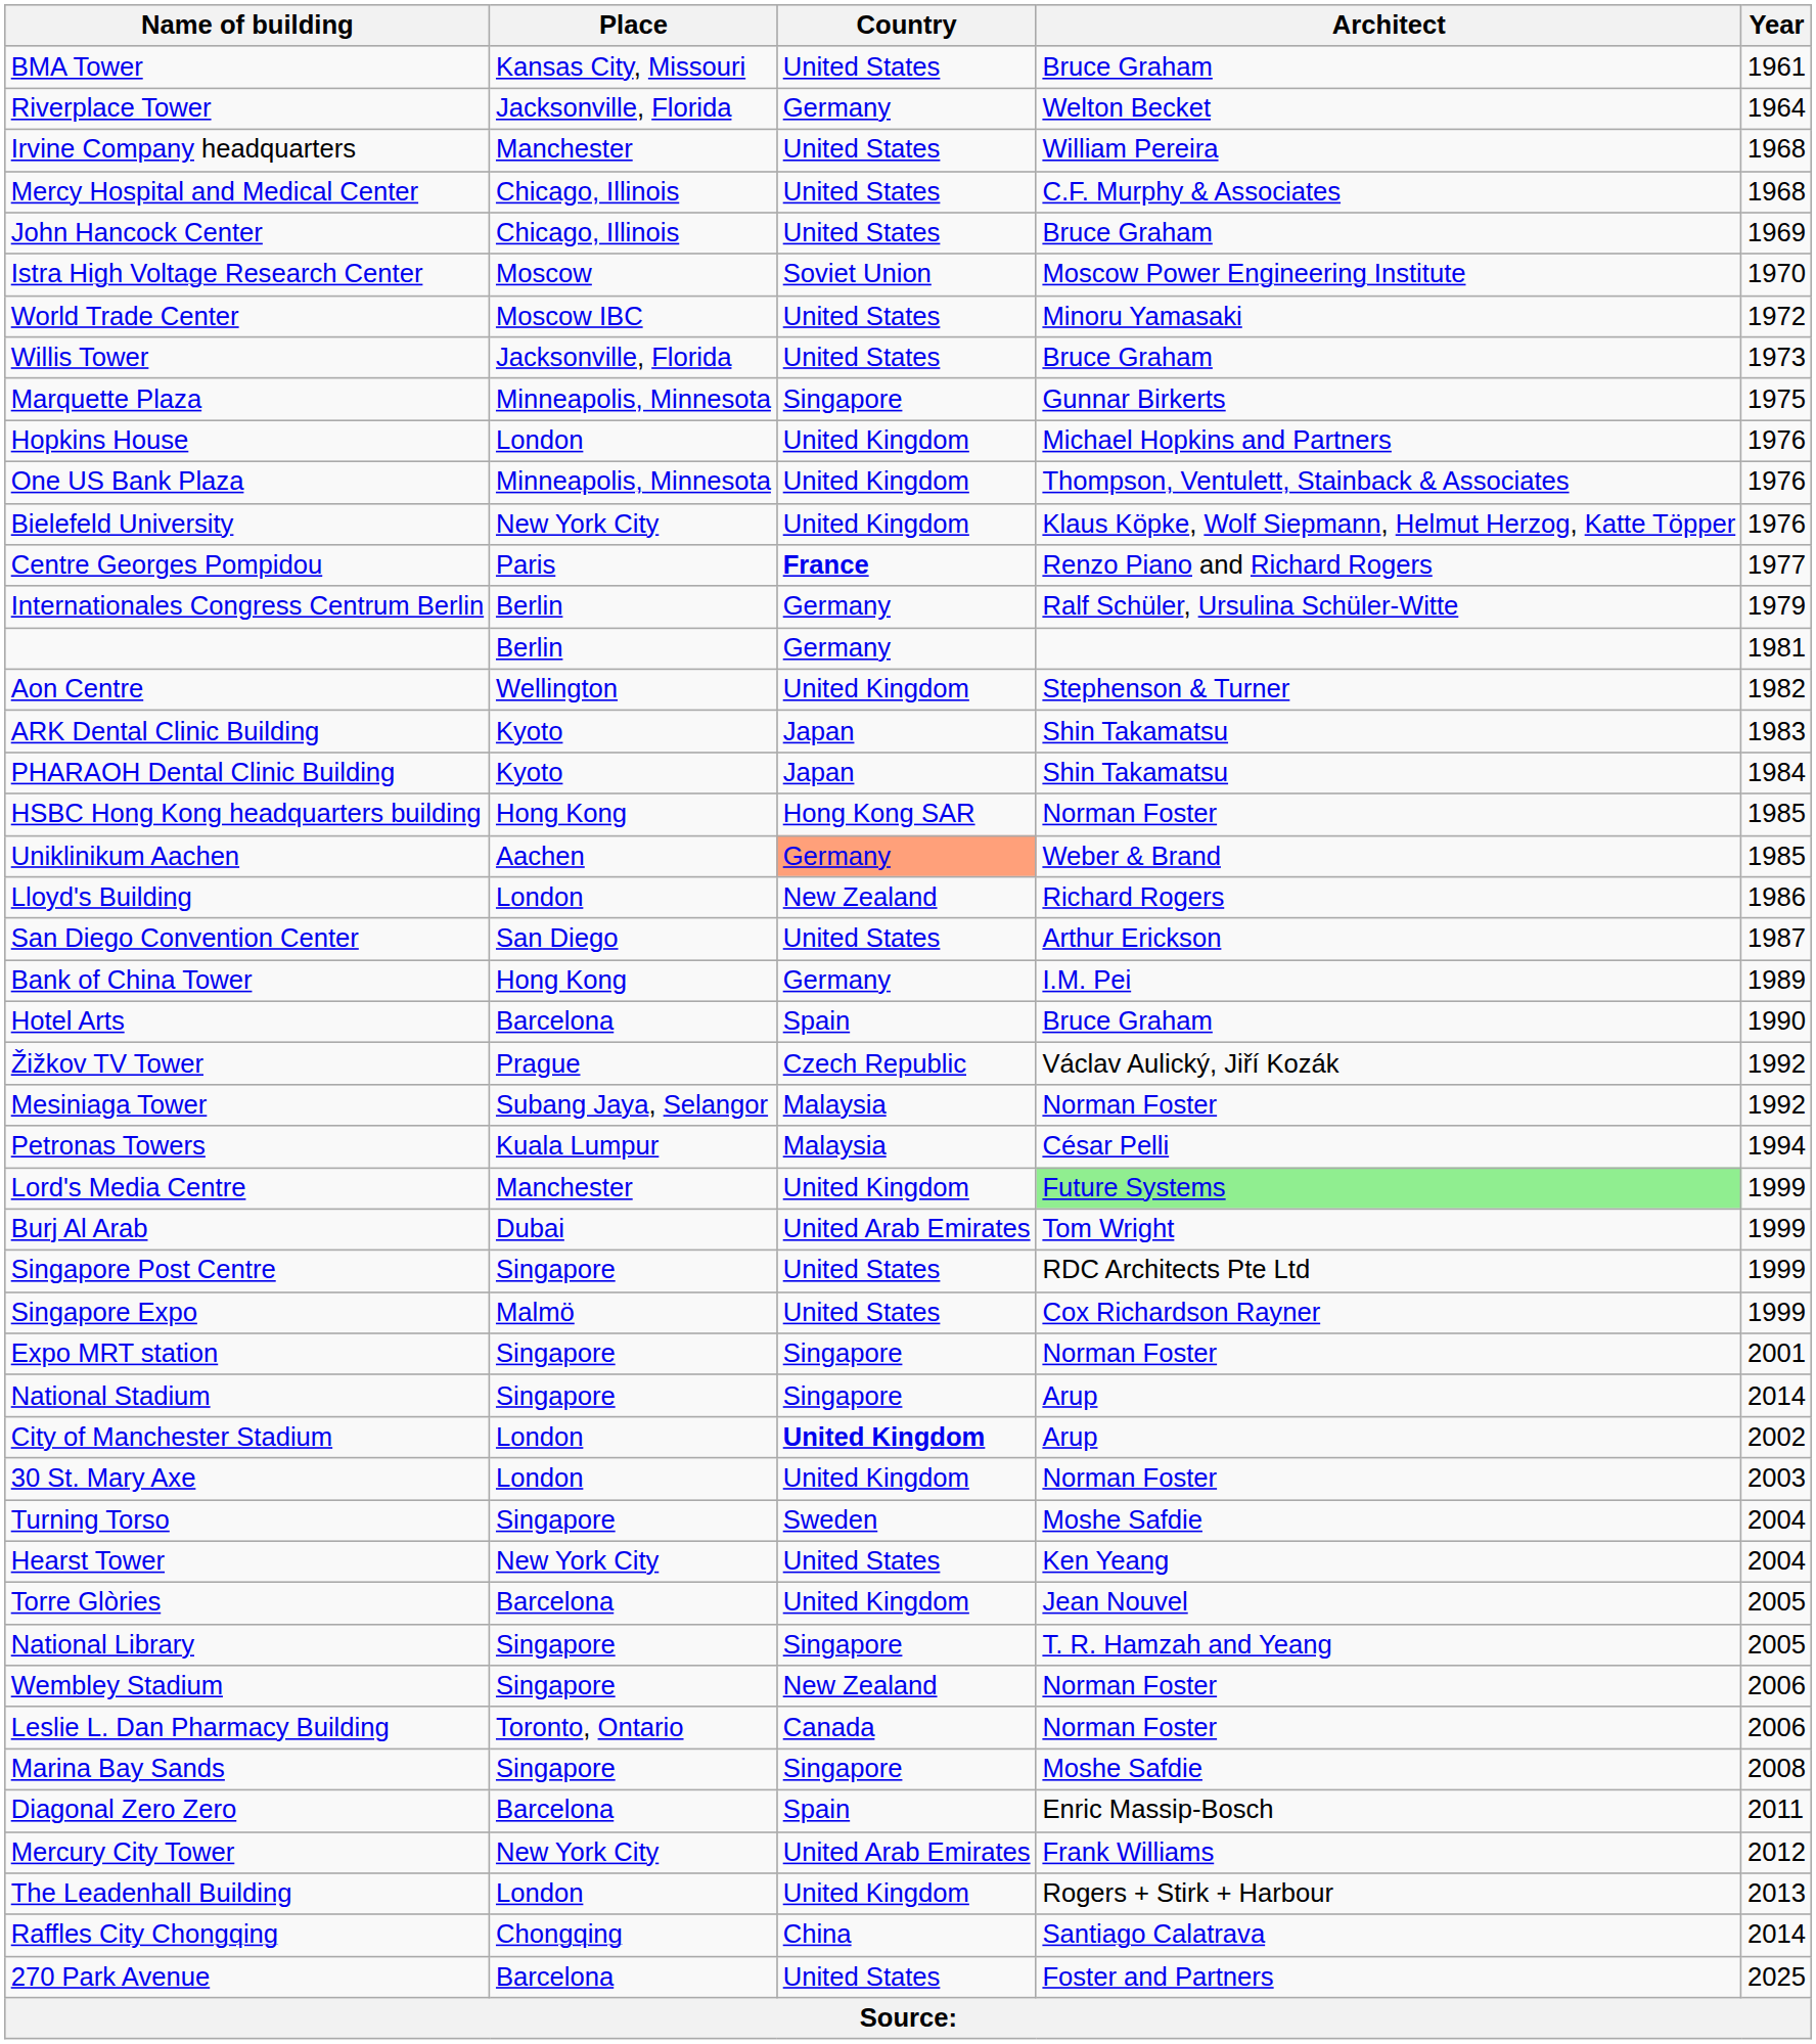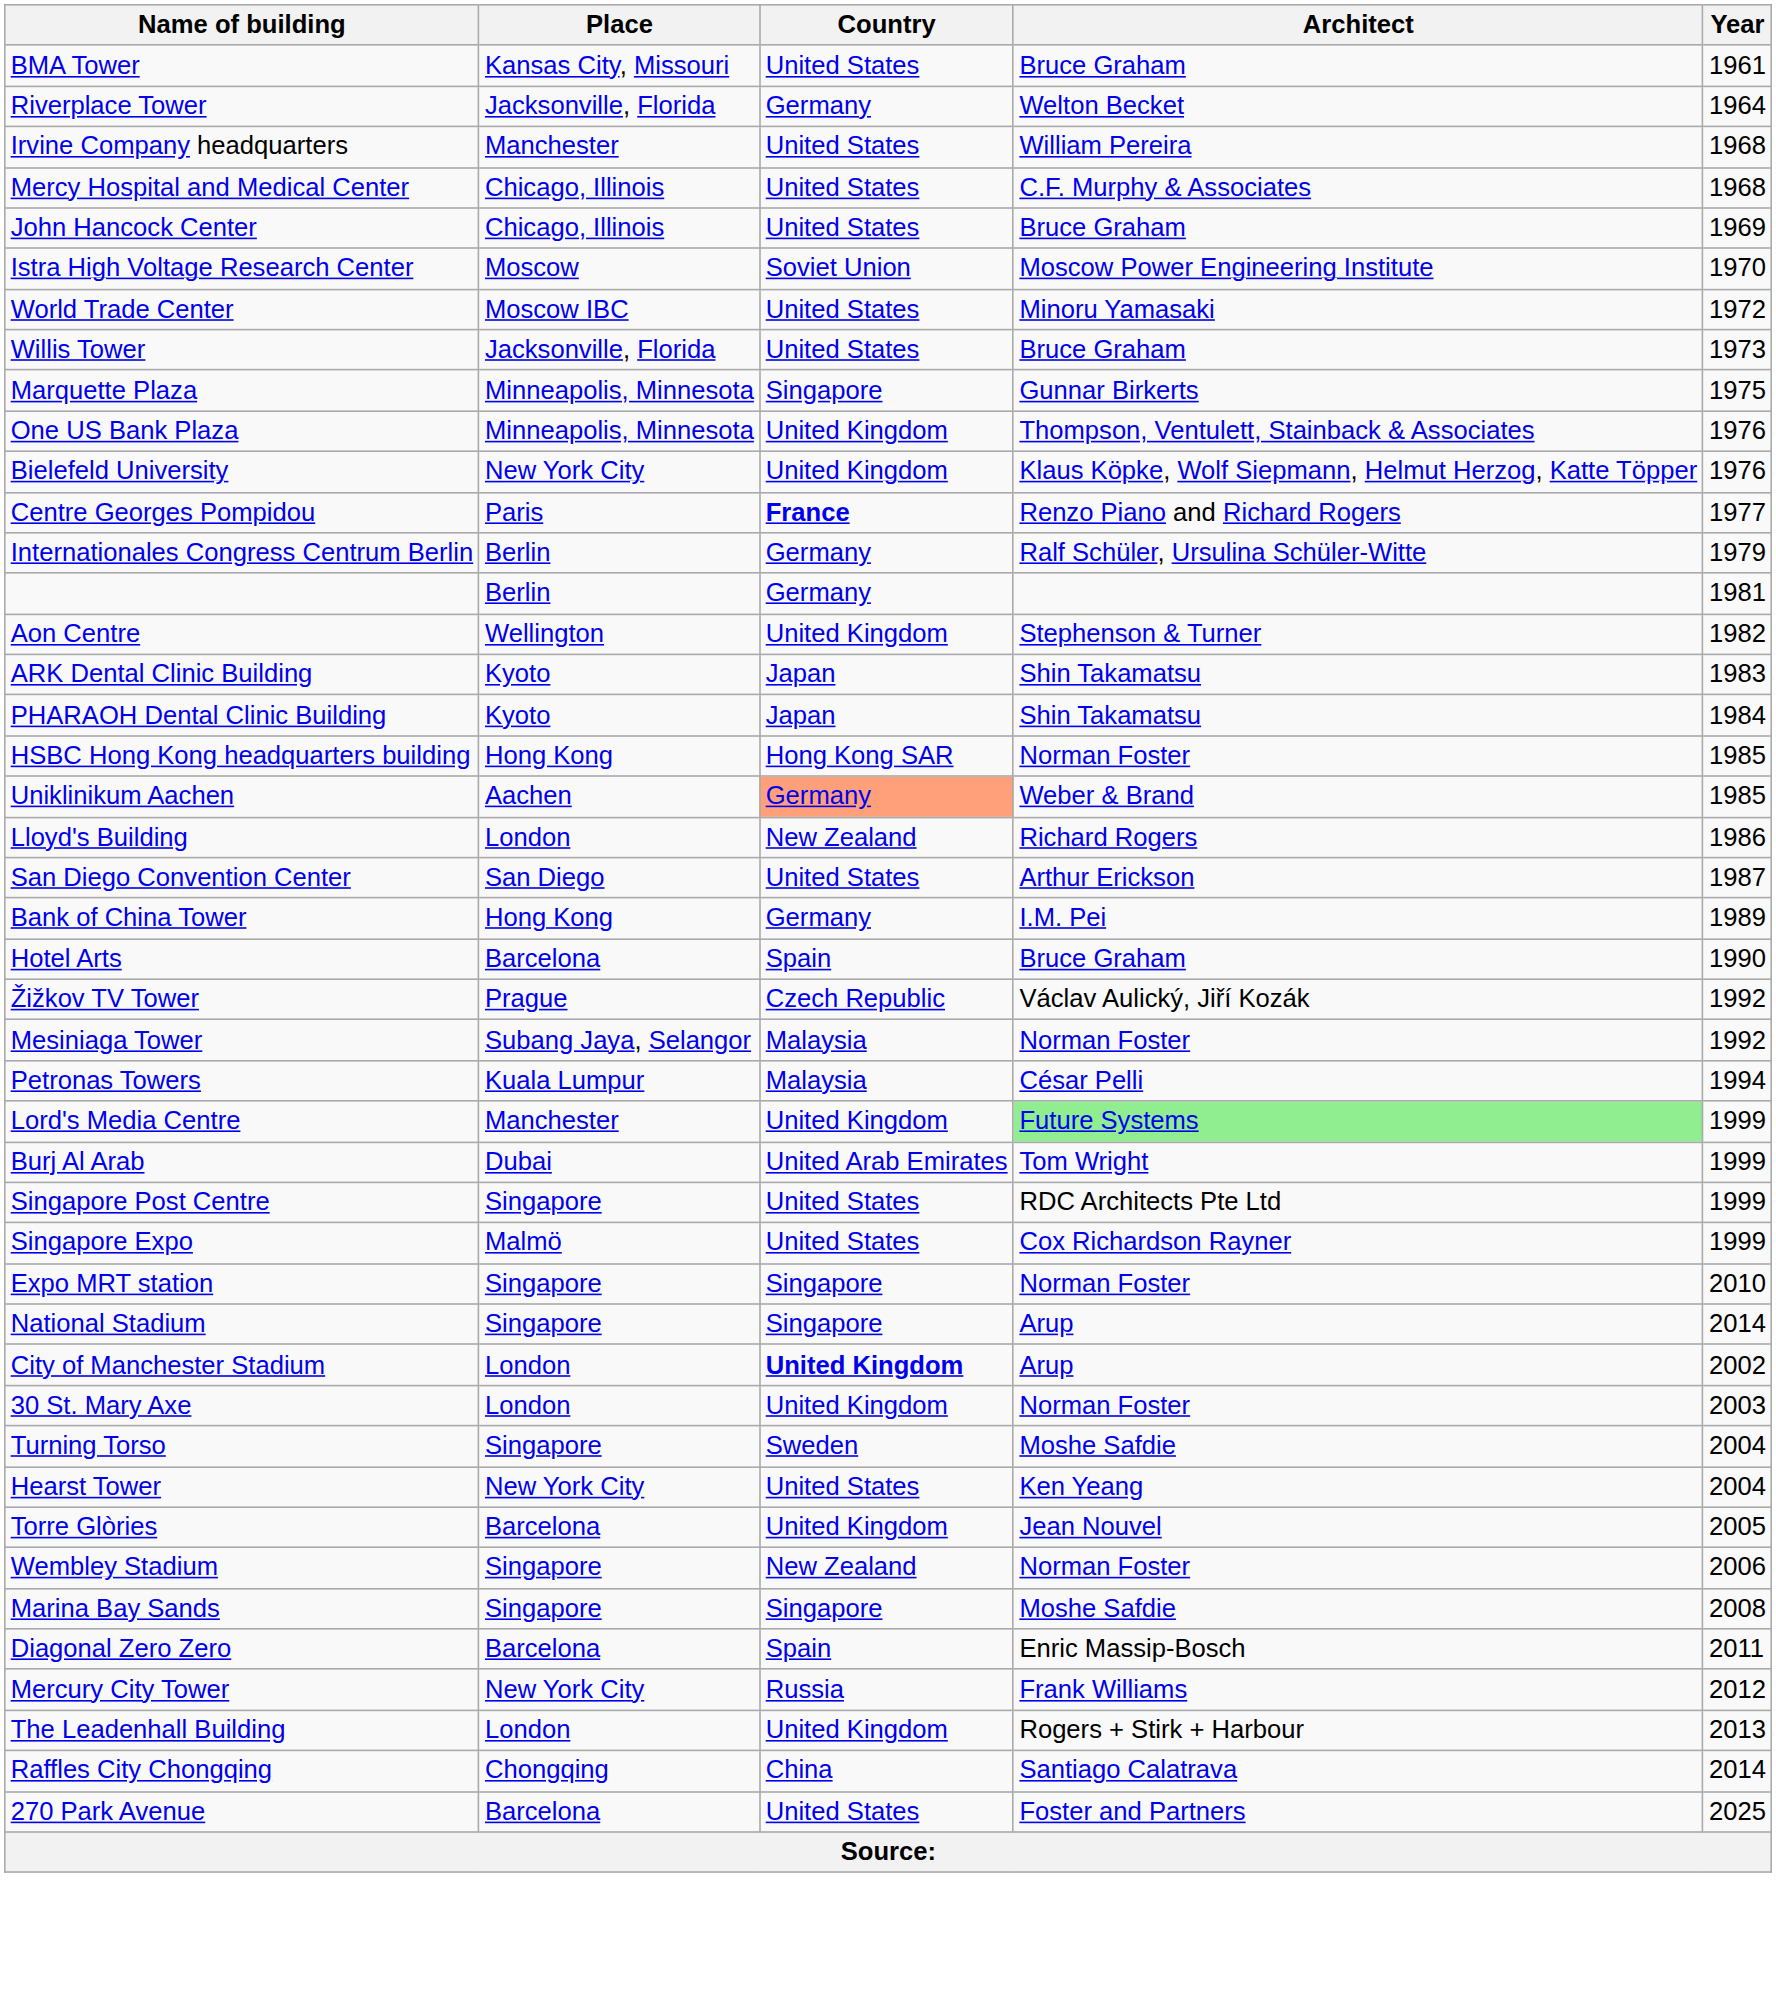- row: Hopkins House | London | United Kingdom | Michael Hopkins and Partners | 1976
Expo MRT station | Year: 2001 -> 2010
- row: National Library | Singapore | Singapore | T. R. Hamzah and Yeang | 2005
- row: Leslie L. Dan Pharmacy Building | Toronto, Ontario | Canada | Norman Foster | 2006
Mercury City Tower | Country: United Arab Emirates -> Russia
